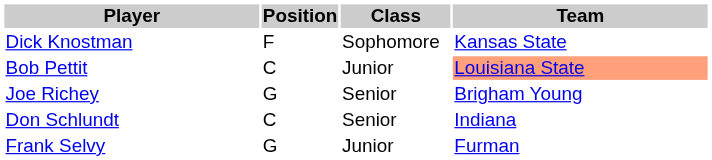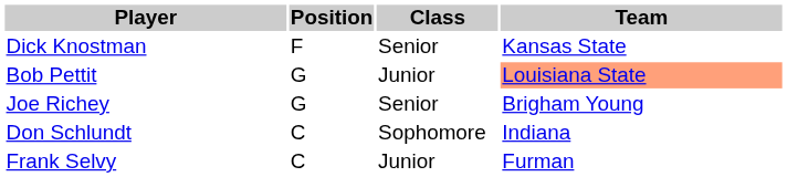Dick Knostman | Class: Sophomore -> Senior
Bob Pettit | Position: C -> G
Don Schlundt | Class: Senior -> Sophomore
Frank Selvy | Position: G -> C
